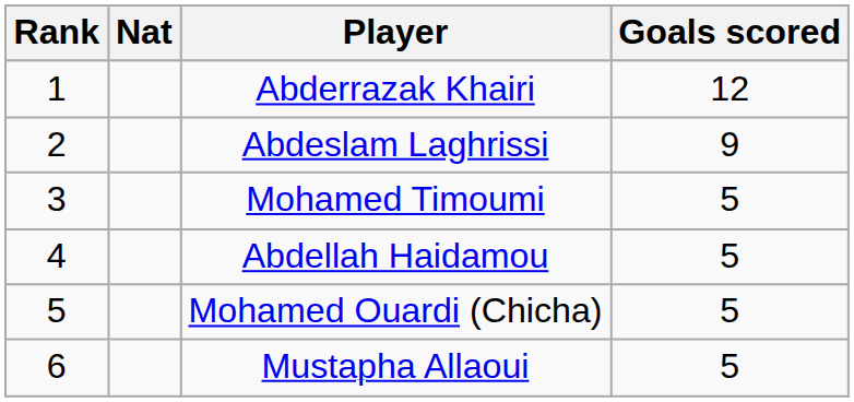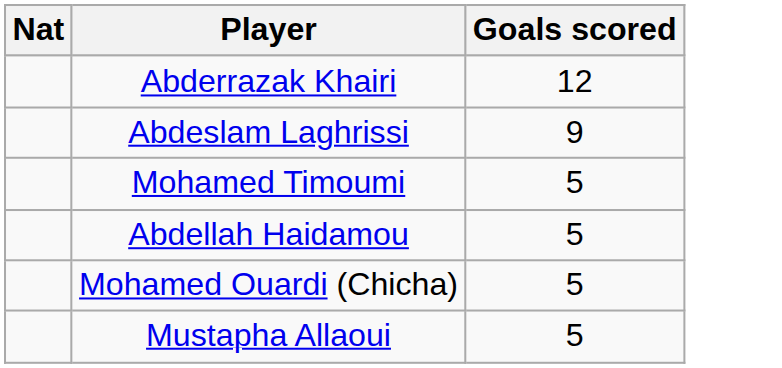- column: Rank | 1 | 2 | 3 | 4 | 5 | 6
